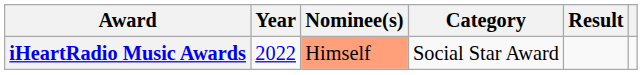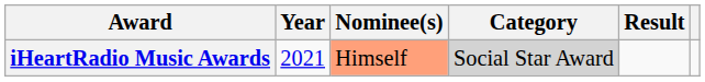iHeartRadio Music Awards | Year: 2022 -> 2021
iHeartRadio Music Awards | Category: no background -> lightgrey background
